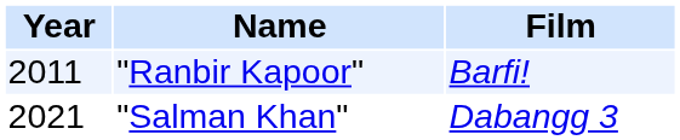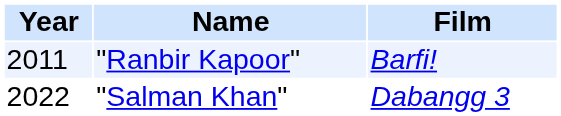"Salman Khan" | Year: 2021 -> 2022
